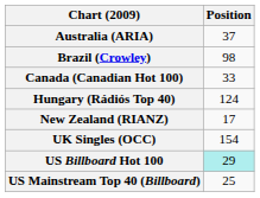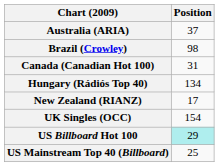Canada (Canadian Hot 100) | Position: 33 -> 31
Hungary (Rádiós Top 40) | Position: 124 -> 134
